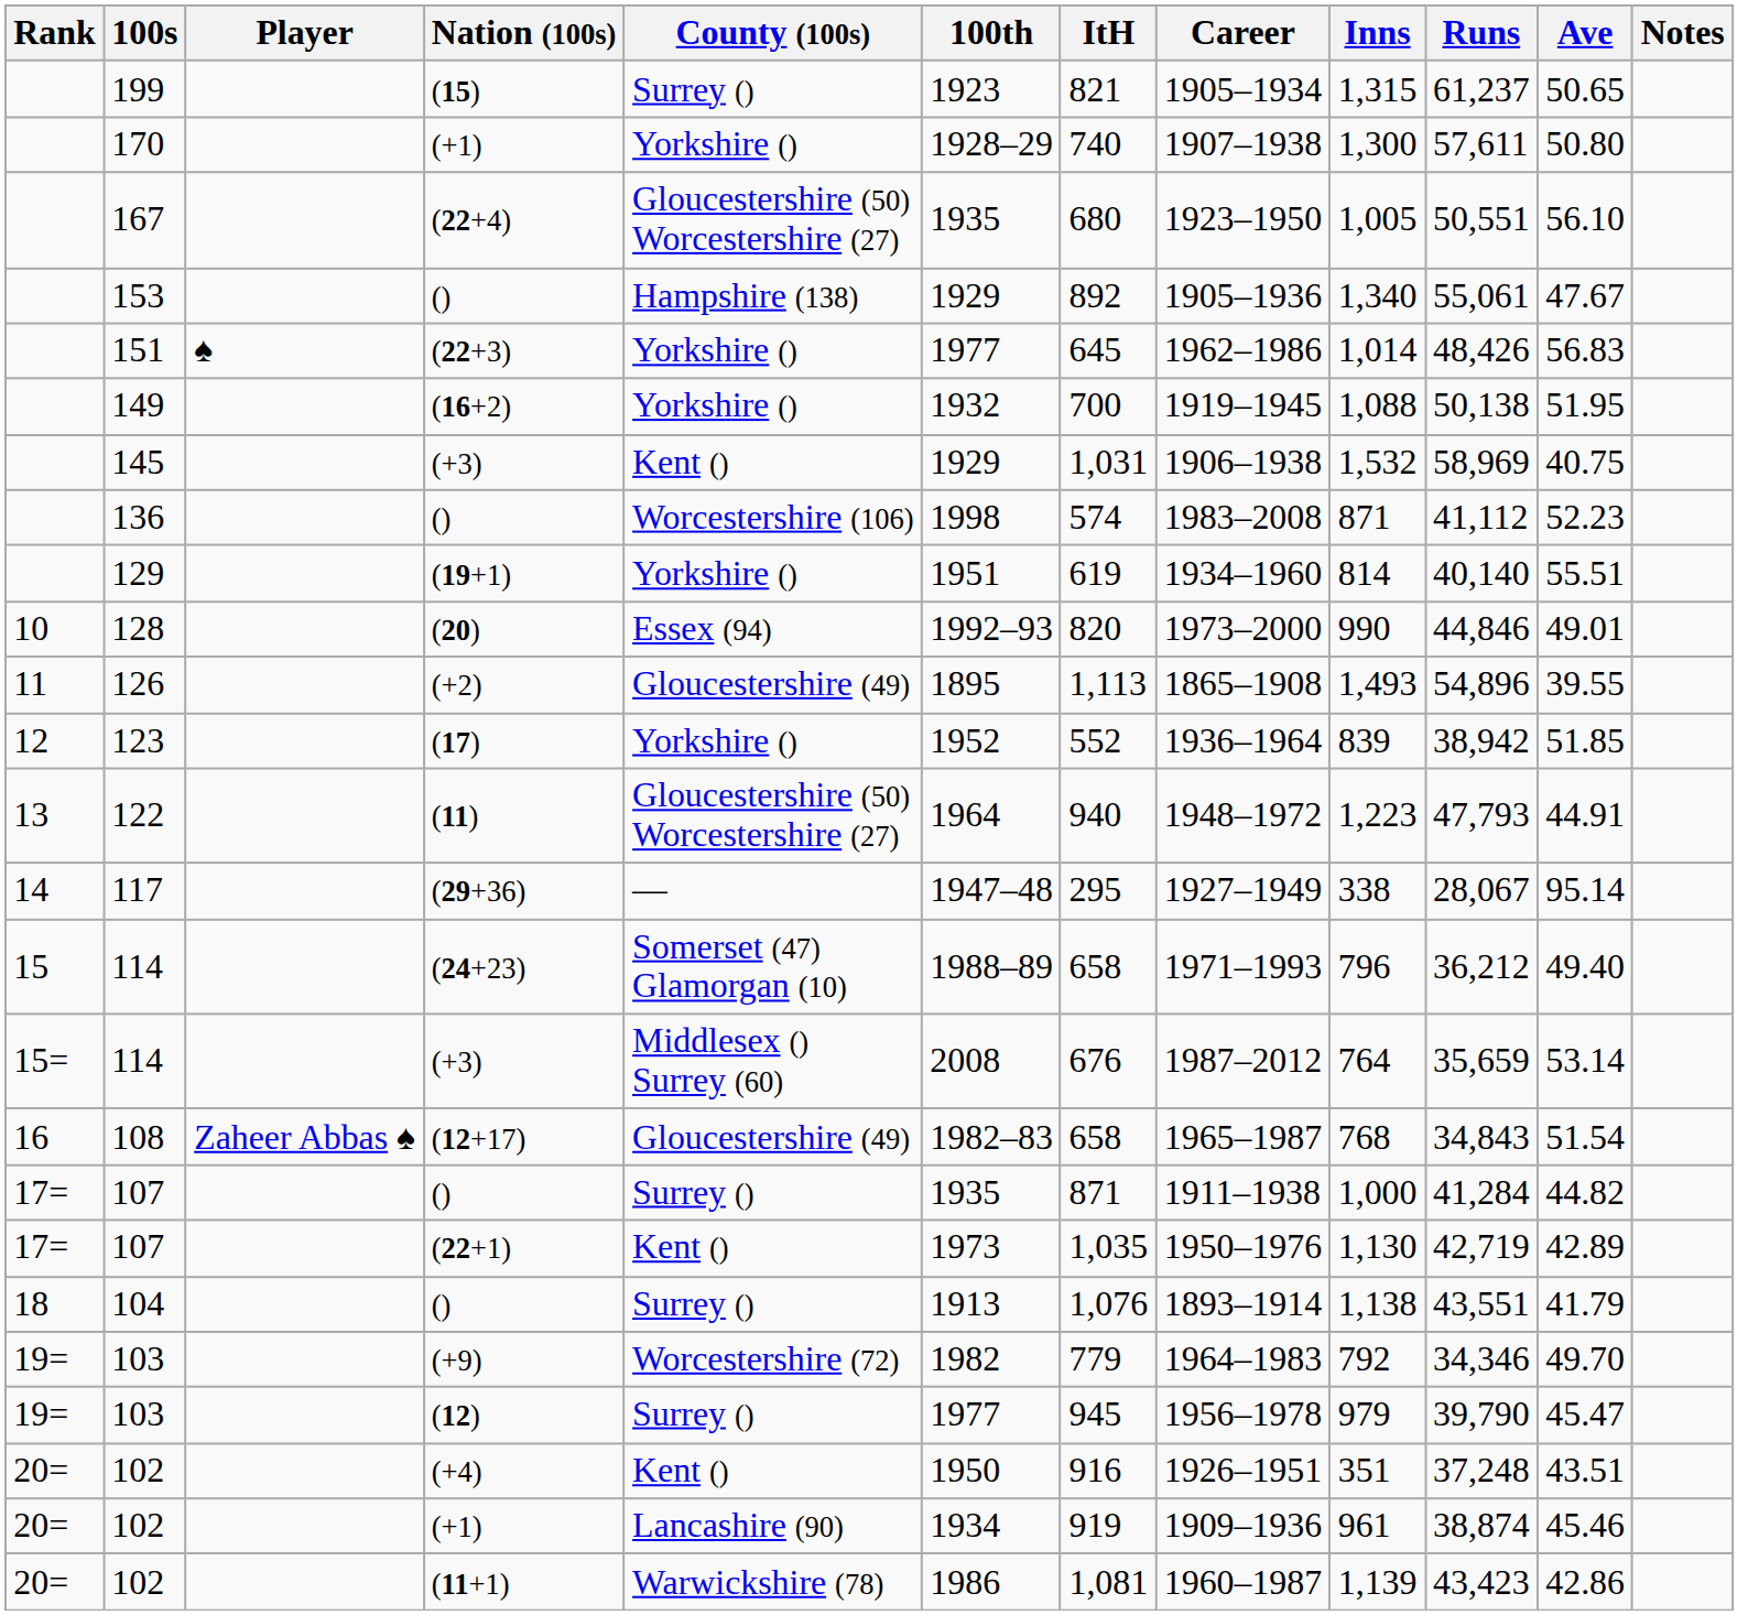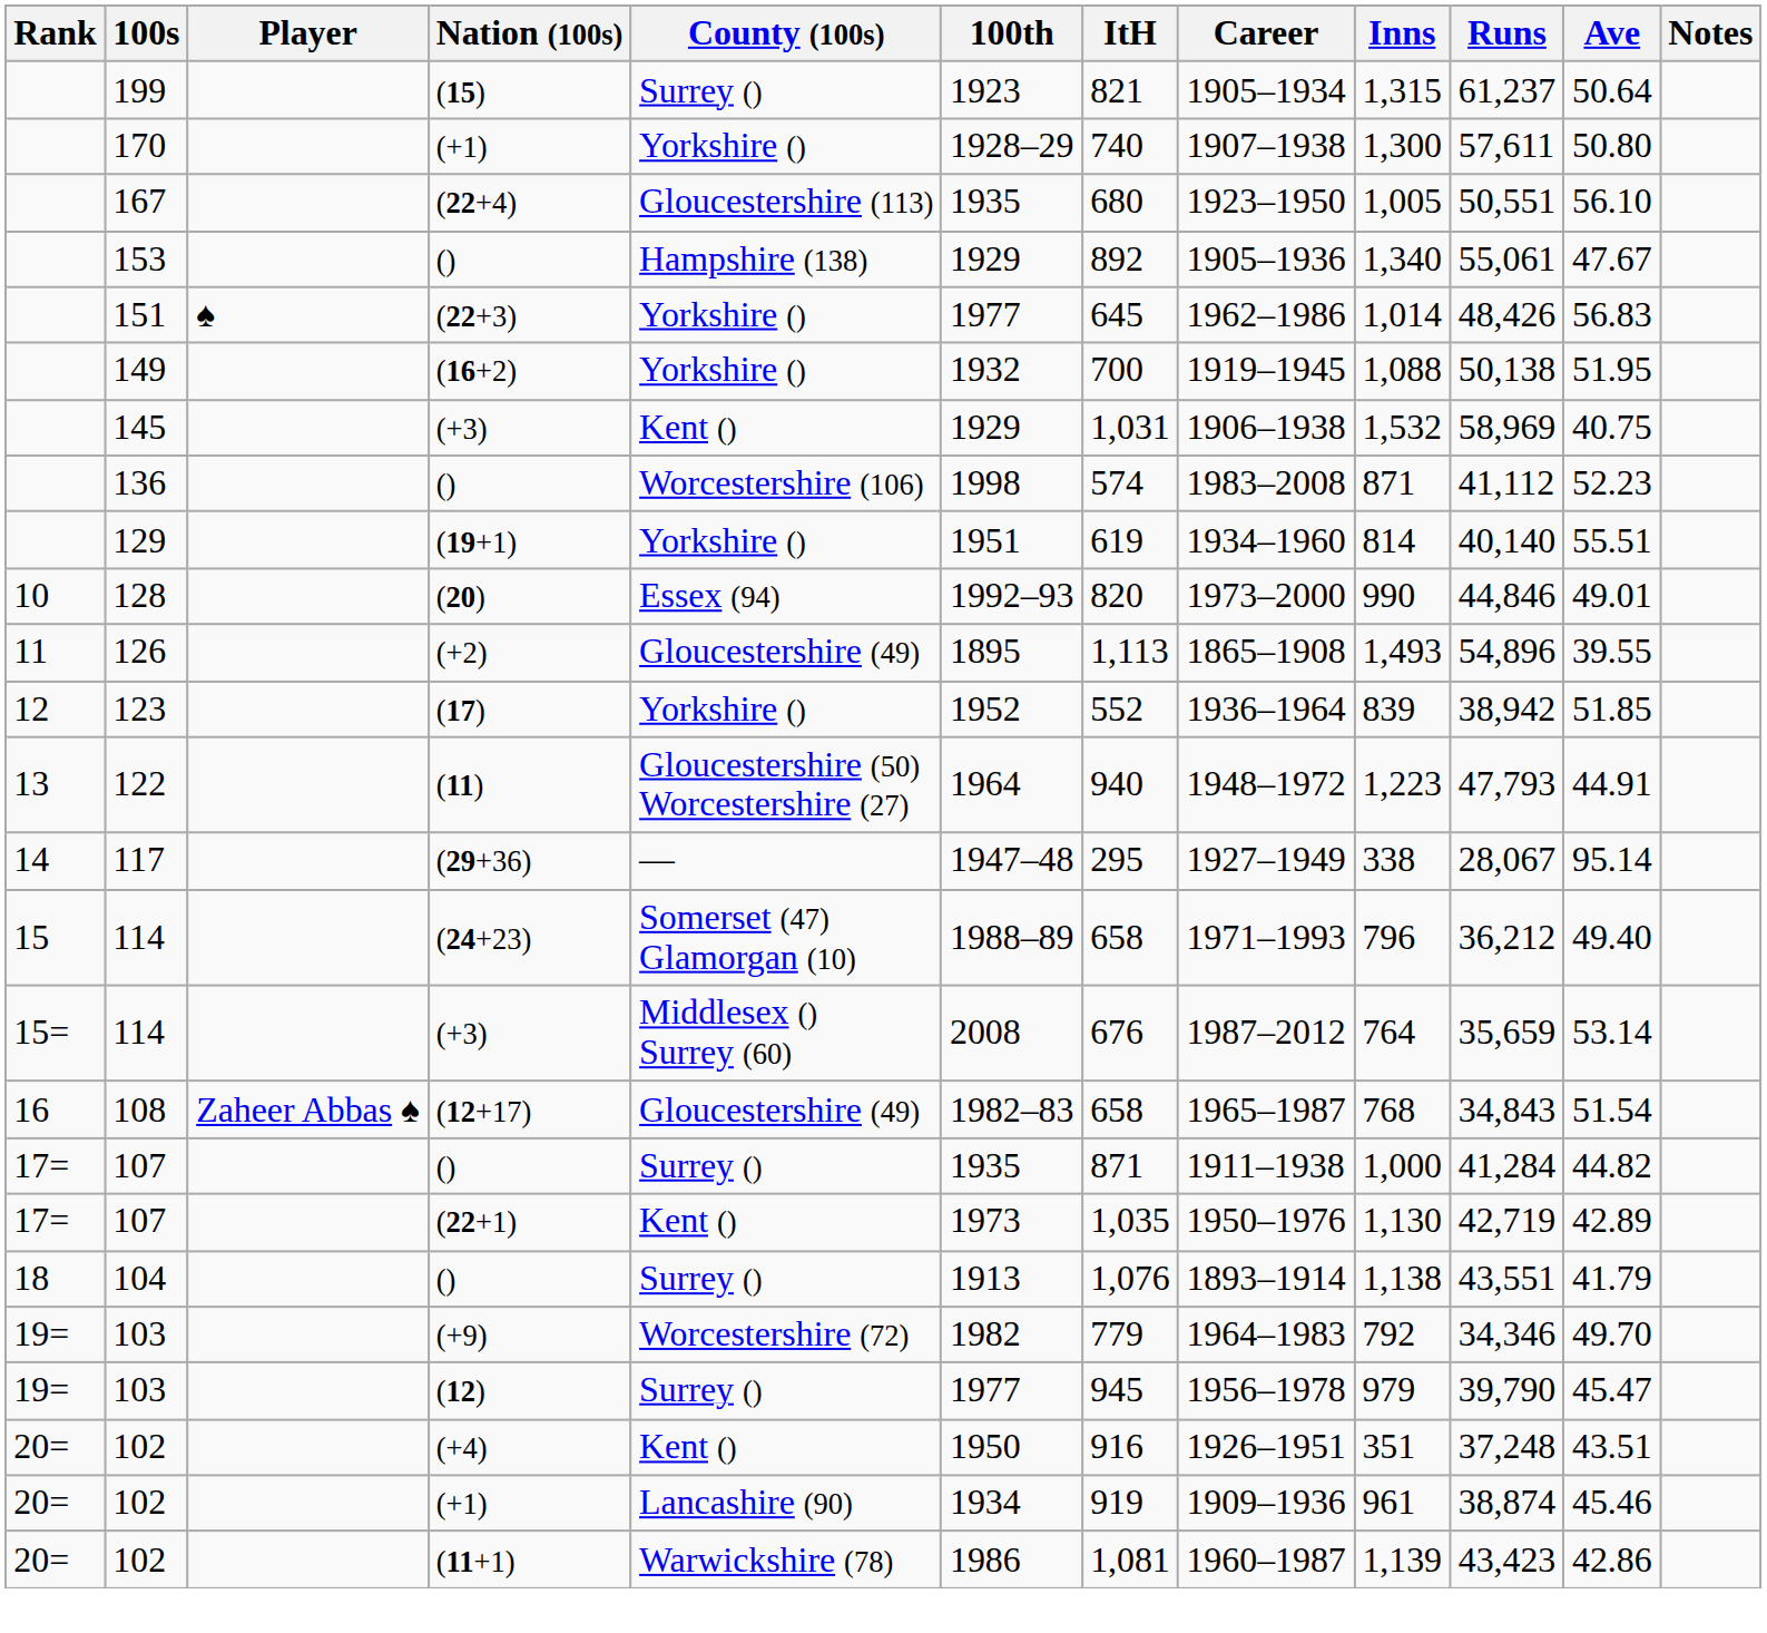199 | Ave: 50.65 -> 50.64
167 | County (100s): Gloucestershire (50) Worcestershire (27) -> Gloucestershire (113)
